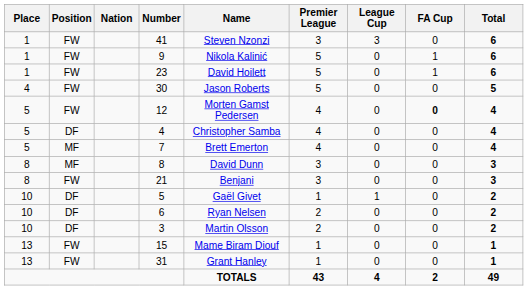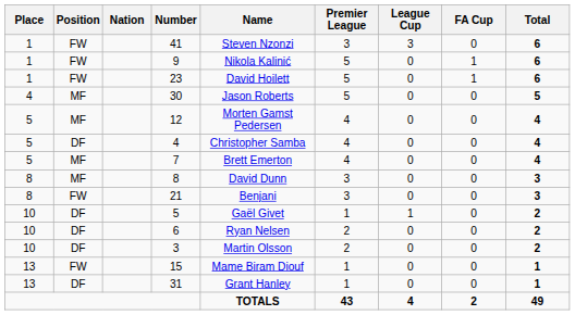30 | Position: FW -> MF
12 | Position: FW -> MF
12 | FA Cup: bold -> normal
31 | Position: FW -> DF
